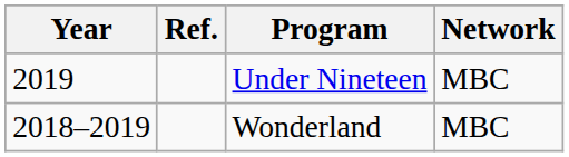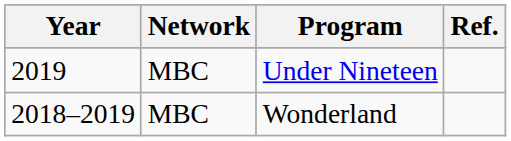columns swapped: Network <-> Ref.
